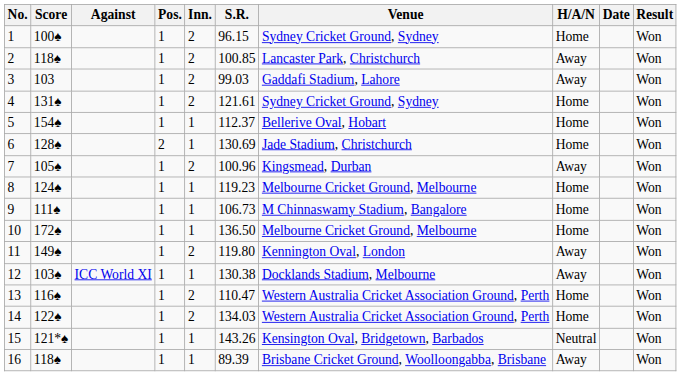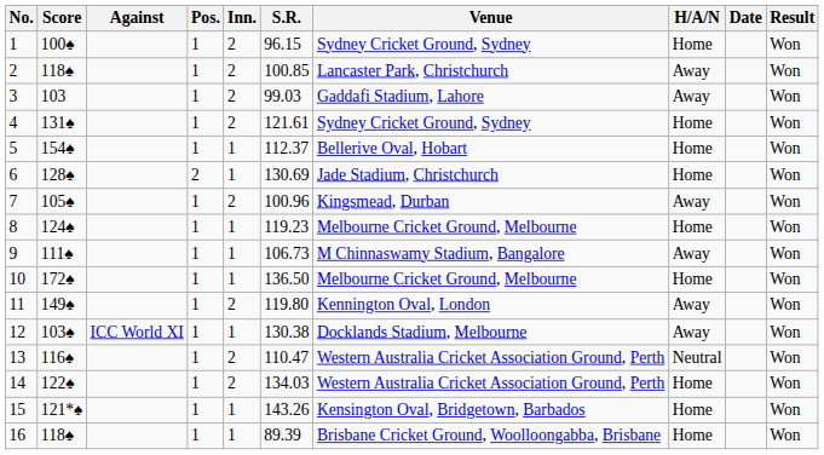9 | H/A/N: Home -> Away
13 | H/A/N: Home -> Neutral
15 | H/A/N: Neutral -> Home
16 | H/A/N: Away -> Home
